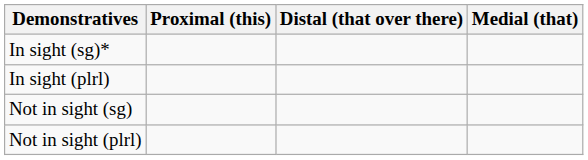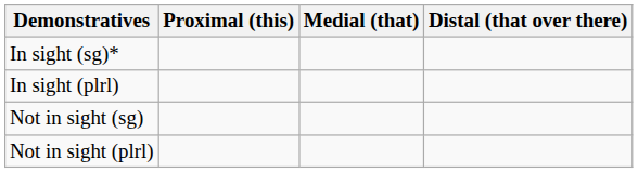columns swapped: Medial (that) <-> Distal (that over there)
